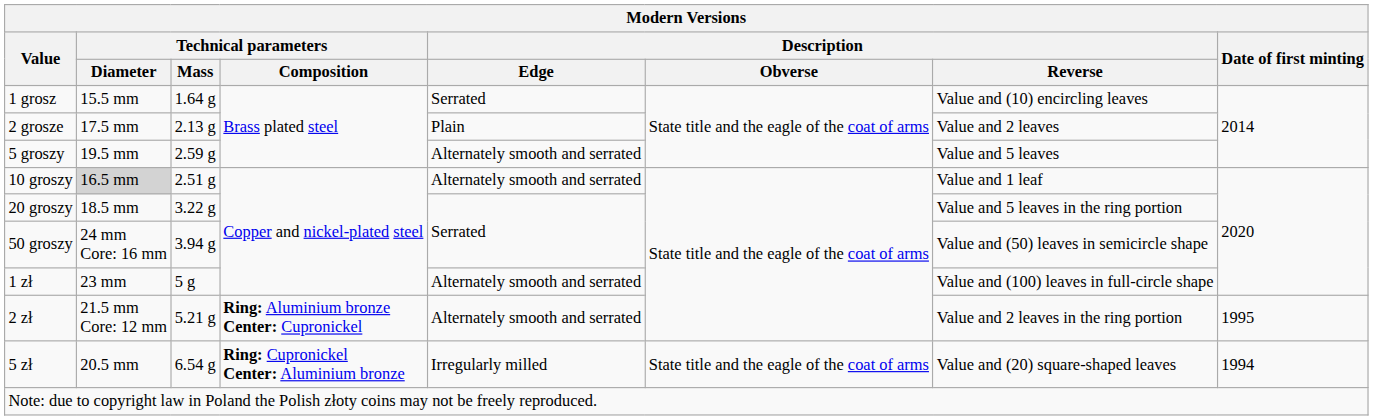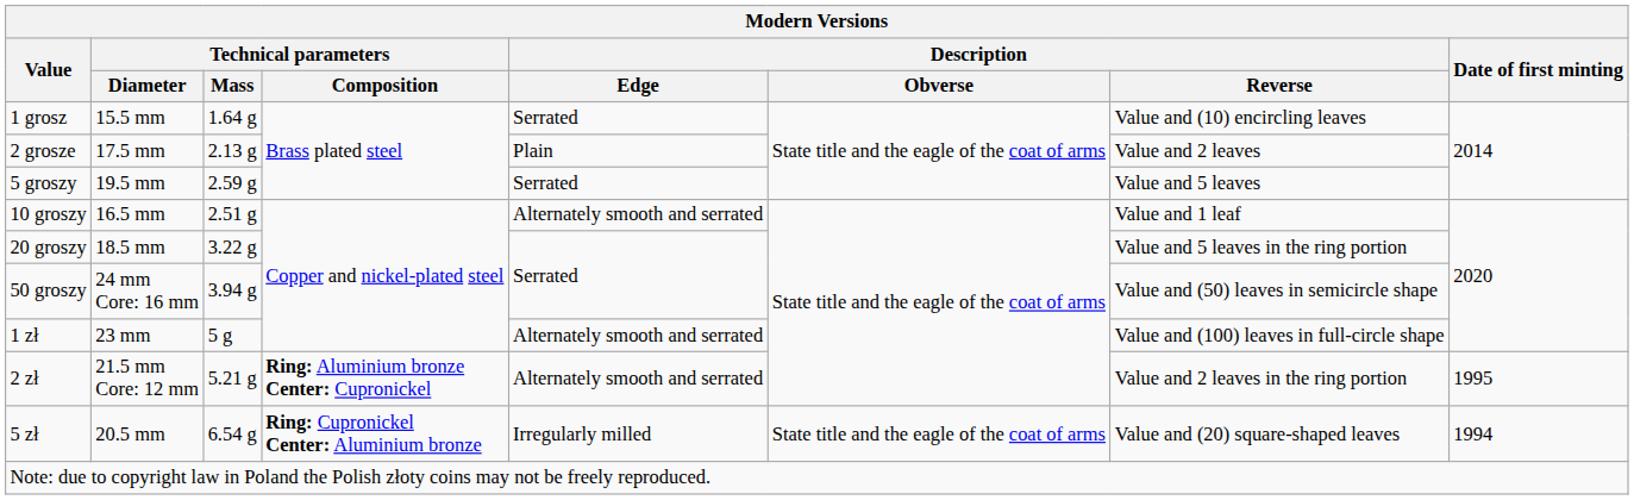5 groszy | Description / Edge: Alternately smooth and serrated -> Serrated
10 groszy | Technical parameters / Diameter: lightgrey background -> no background
